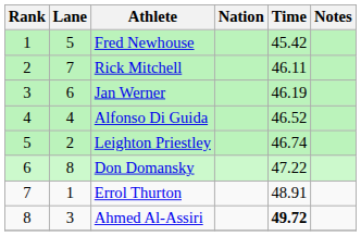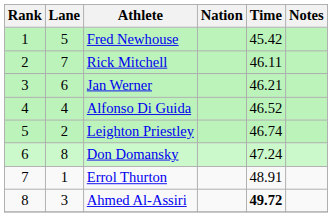Jan Werner | Time: 46.19 -> 46.21
Don Domansky | Time: 47.22 -> 47.24
